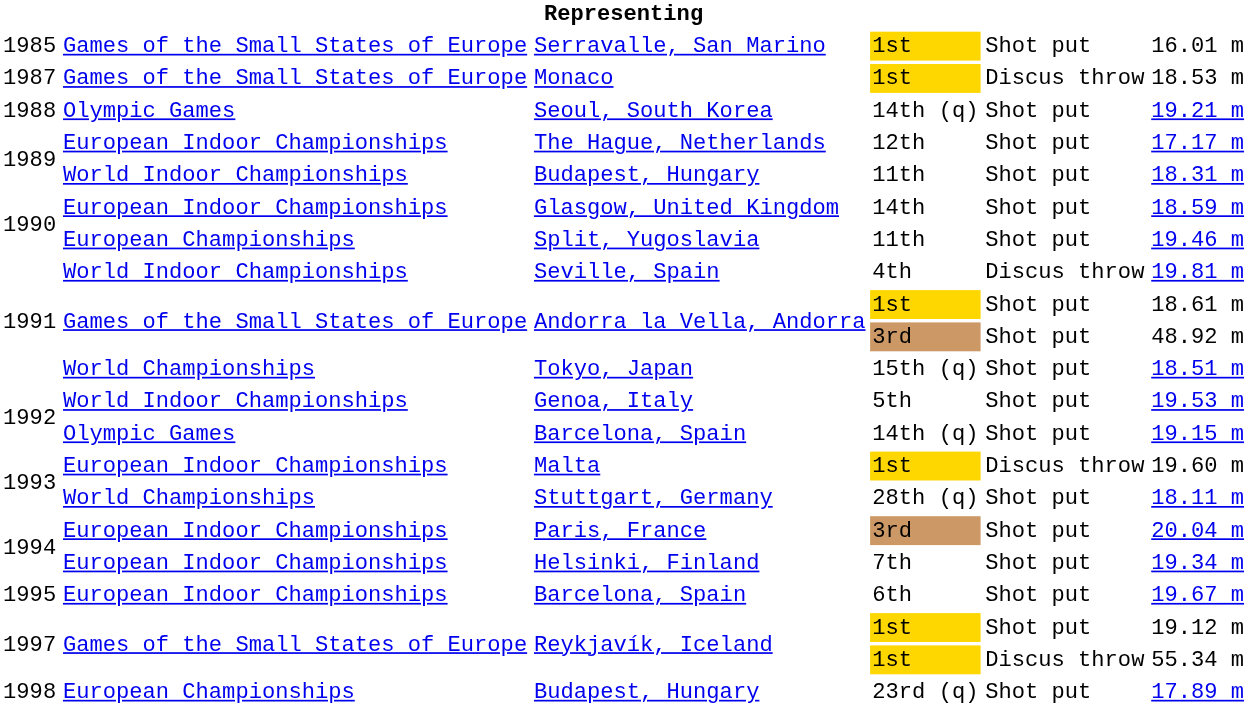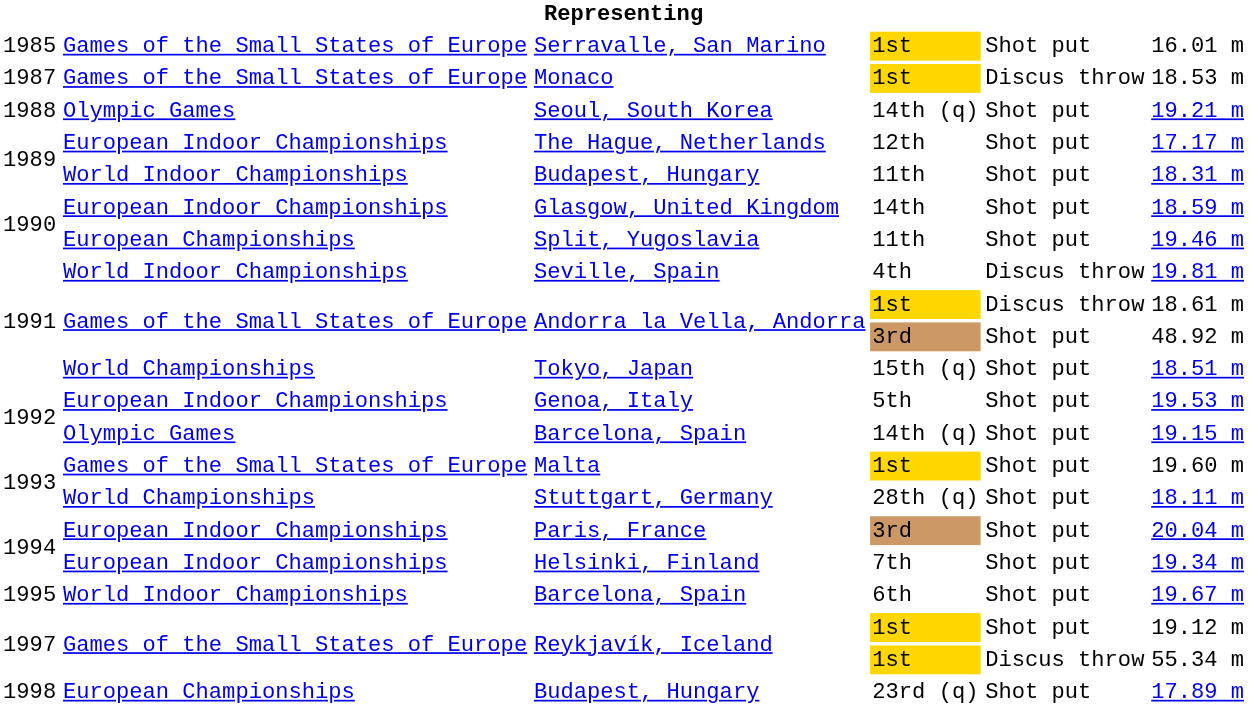Andorra la Vella, Andorra / 1st | column 5: Shot put -> Discus throw
Genoa, Italy | column 2: World Indoor Championships -> European Indoor Championships
Malta | column 2: European Indoor Championships -> Games of the Small States of Europe
Malta | column 5: Discus throw -> Shot put
Barcelona, Spain / 6th | column 2: European Indoor Championships -> World Indoor Championships
